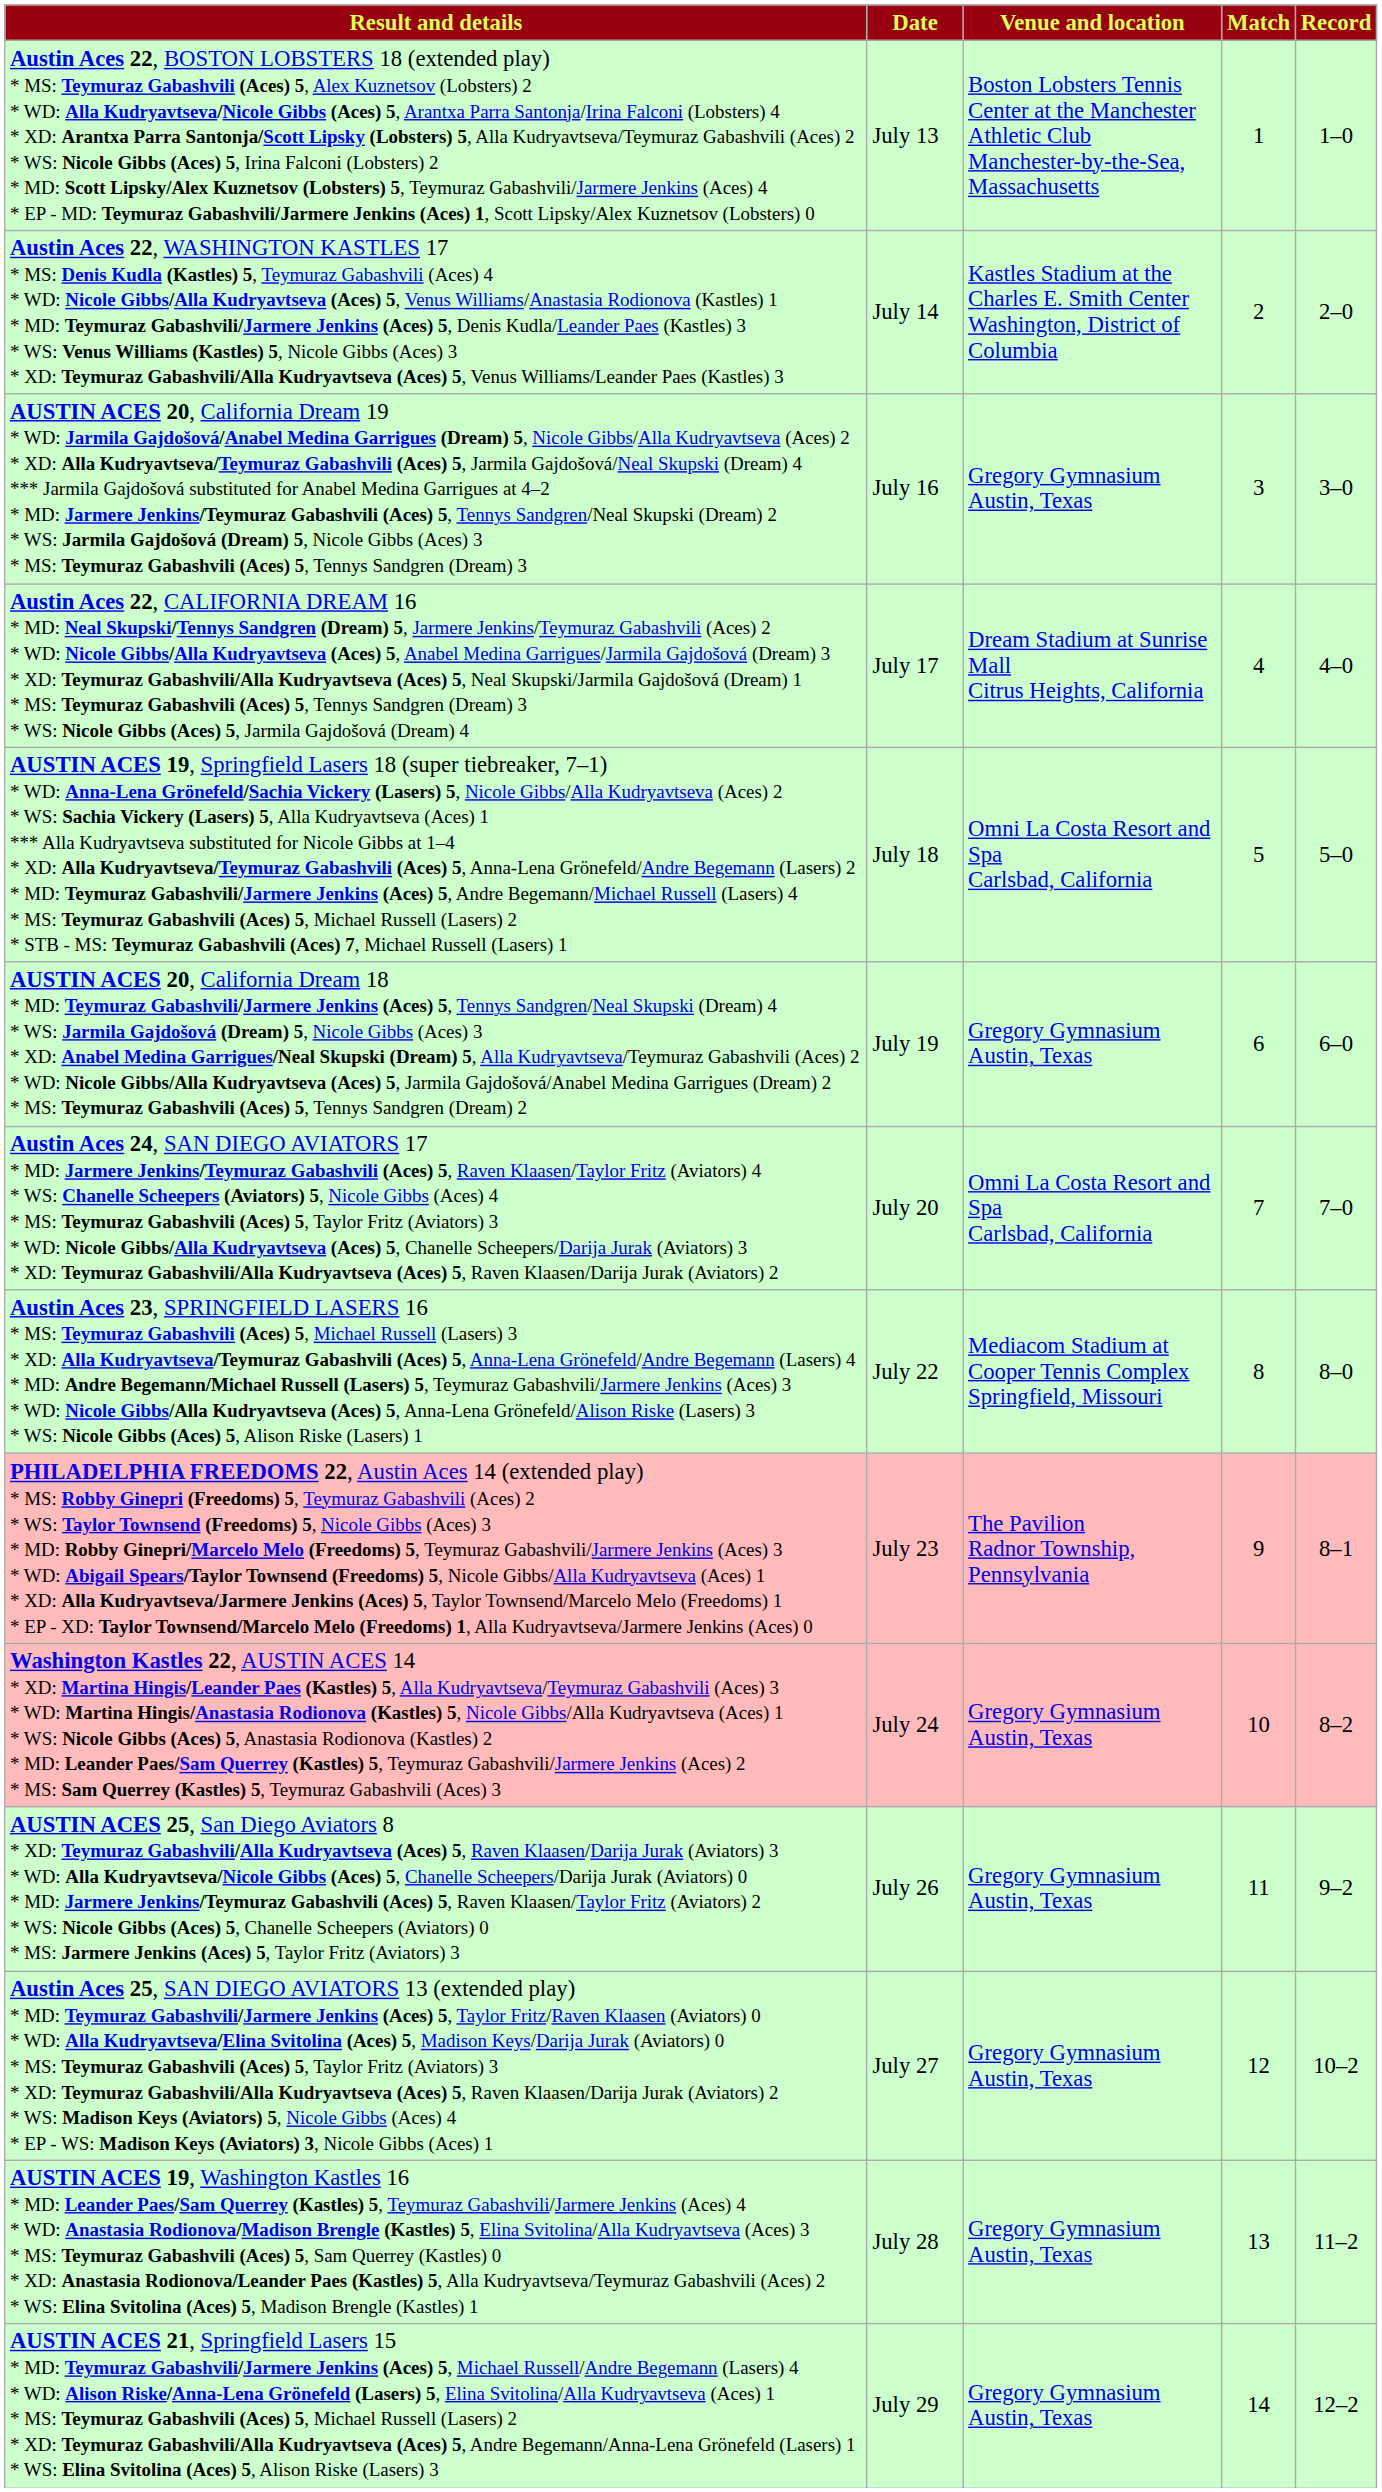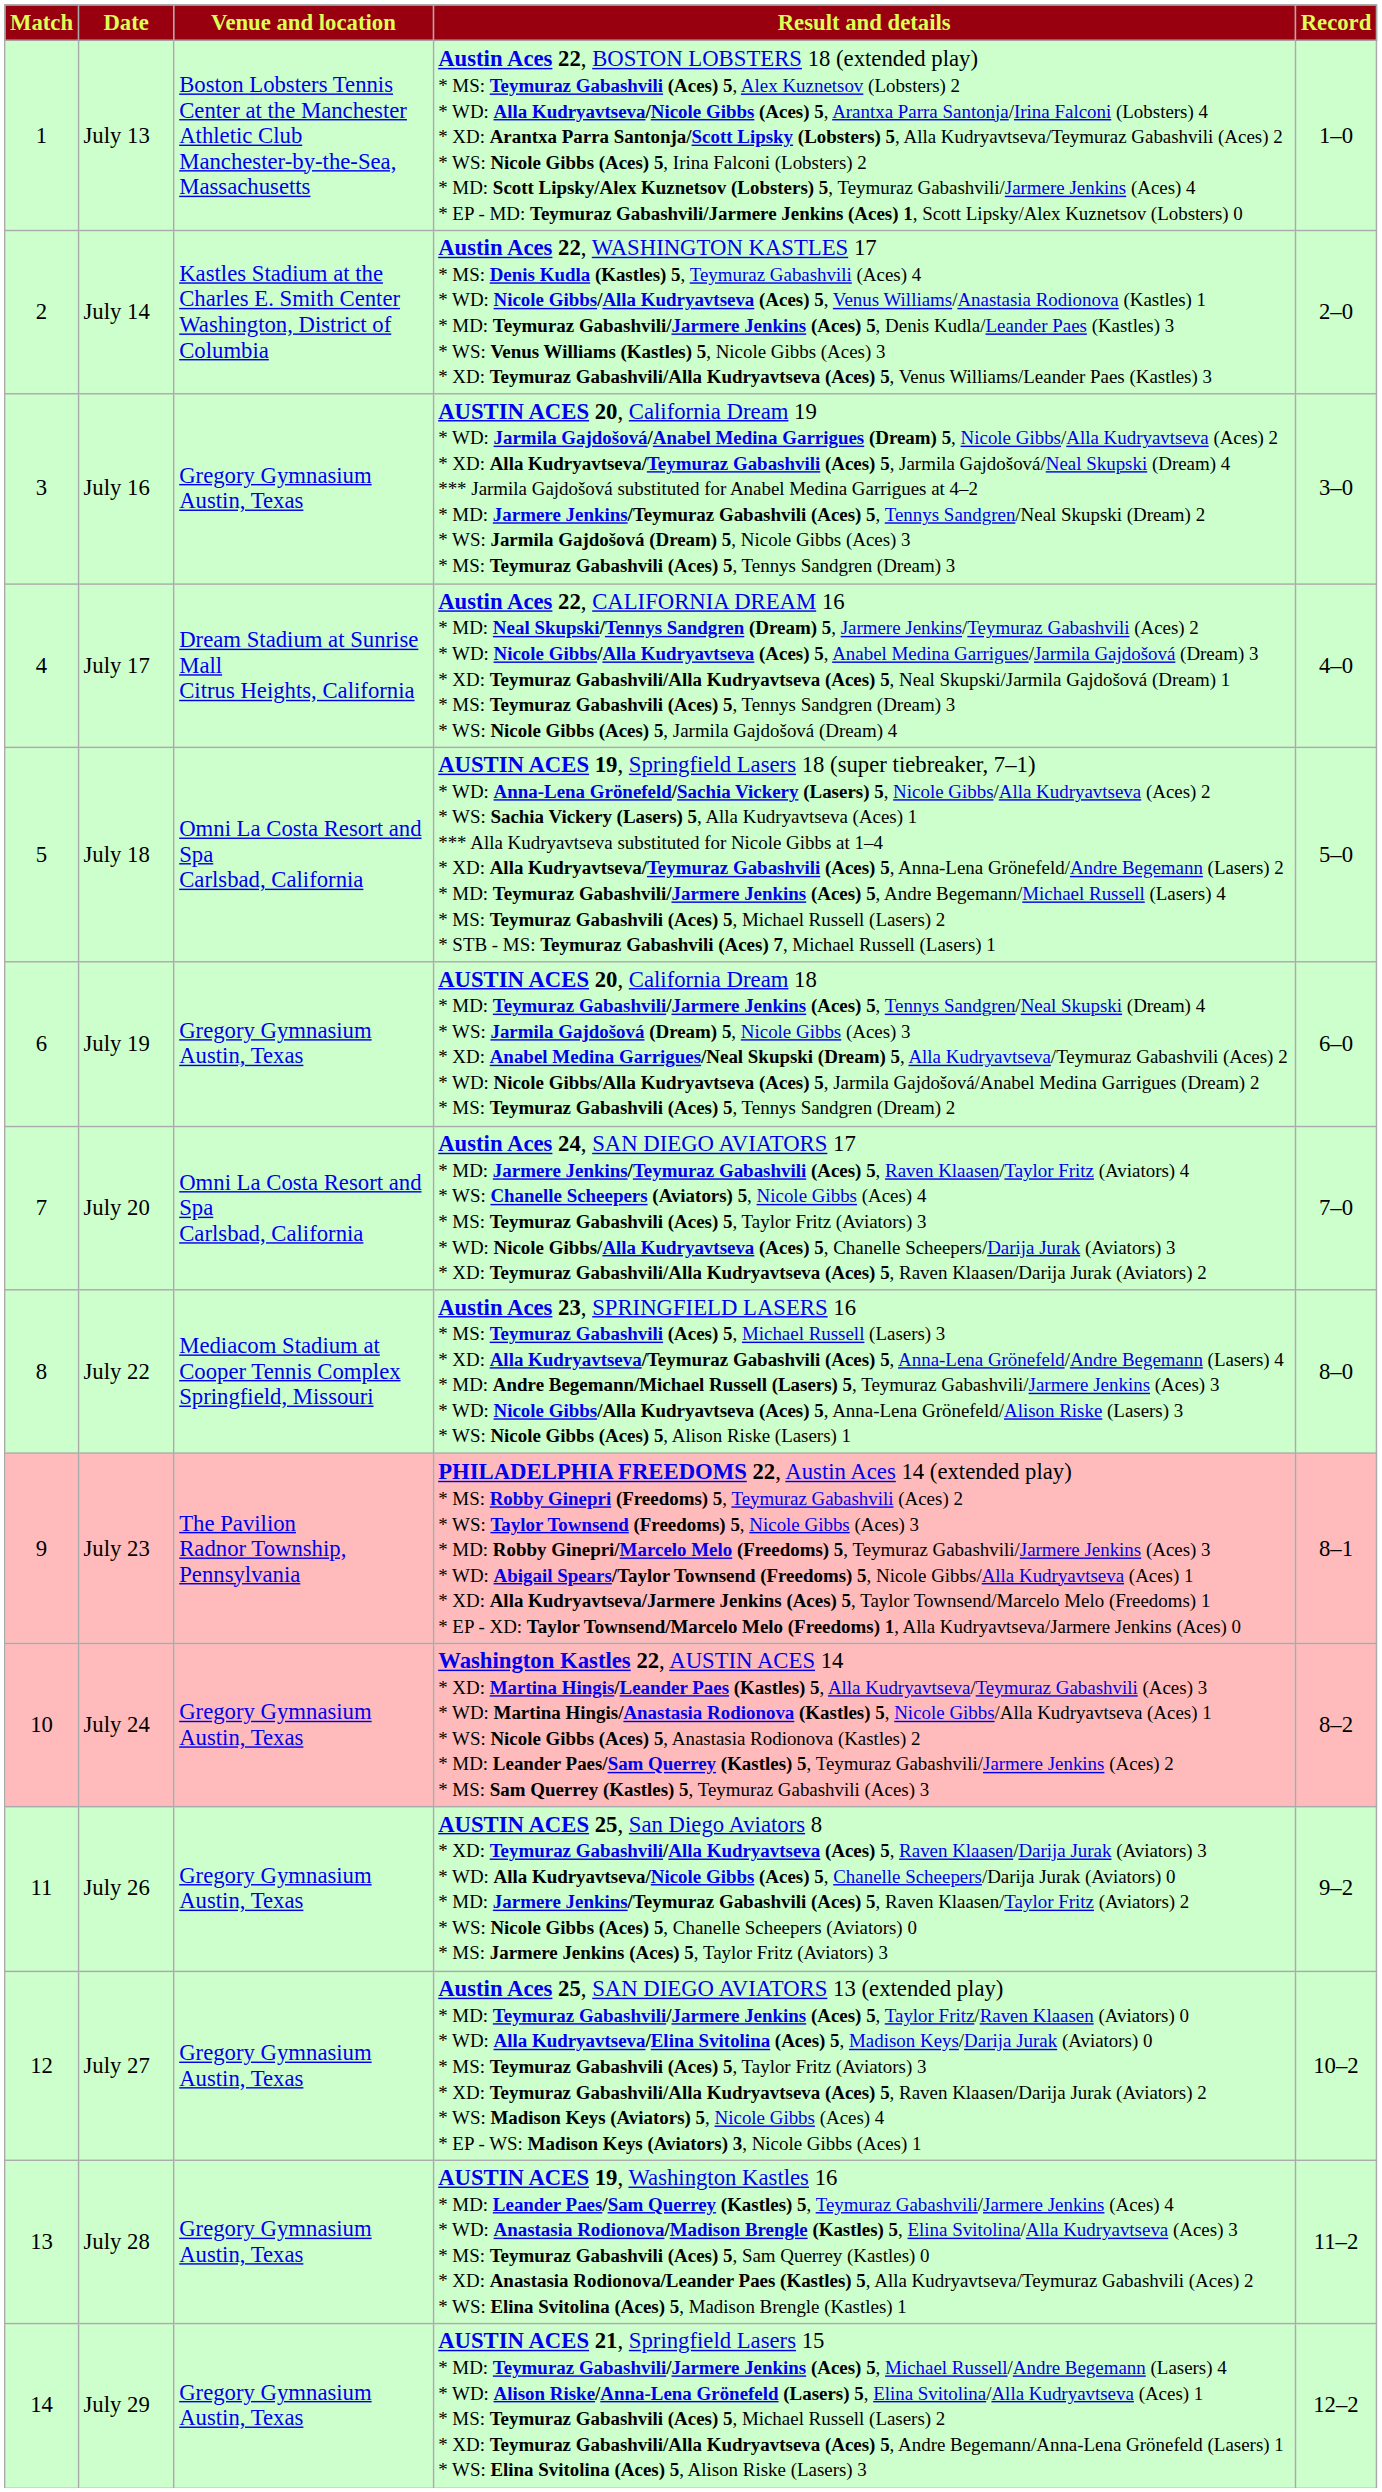columns swapped: Match <-> Result and details
